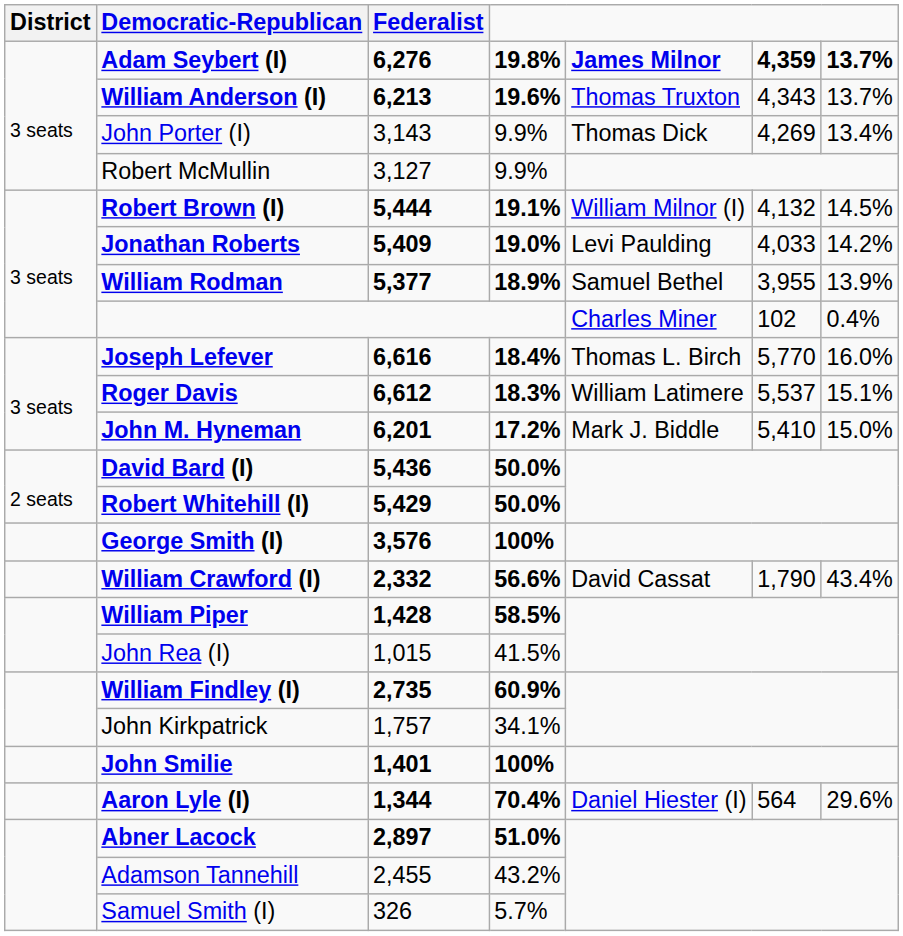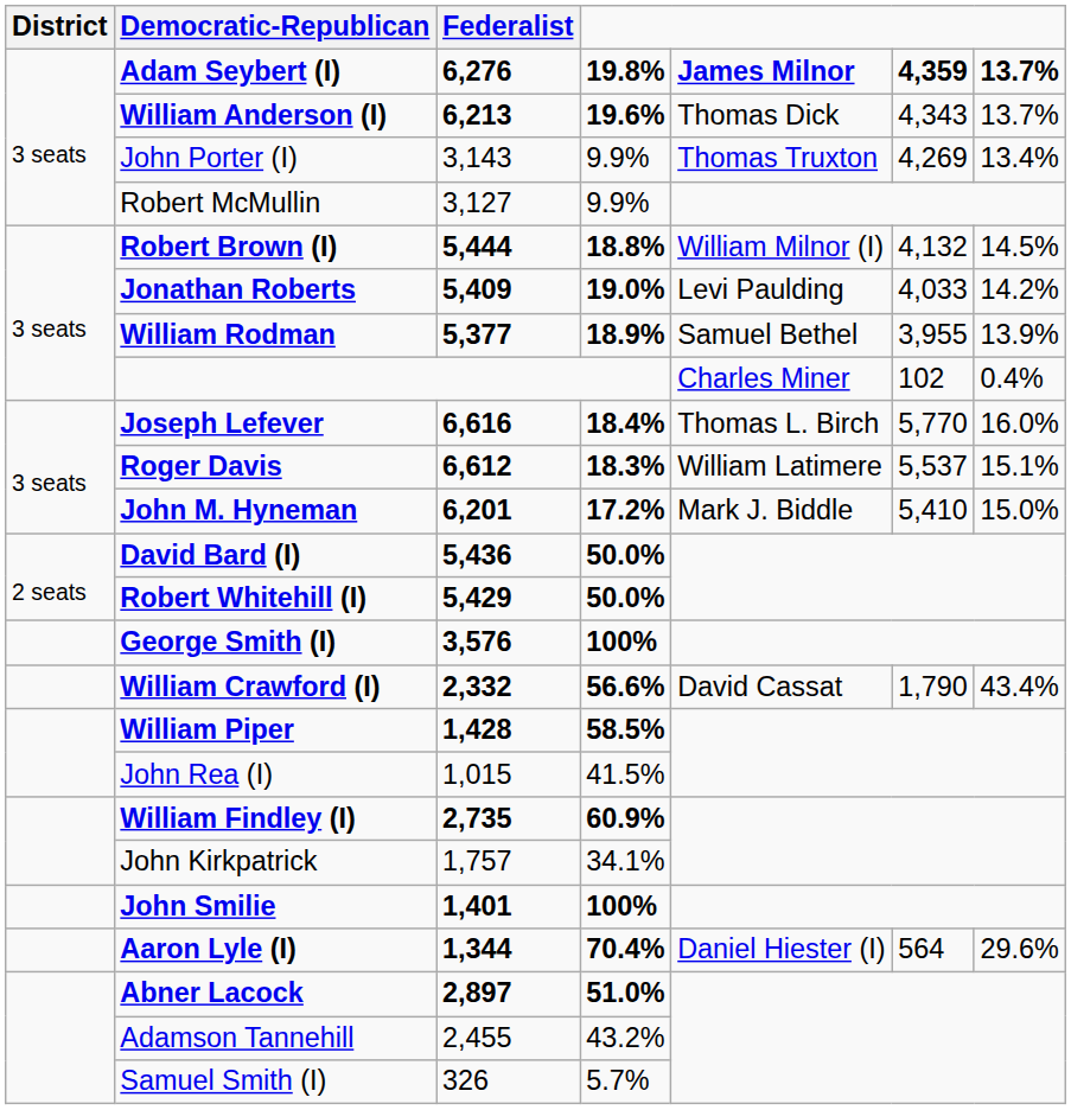William Anderson (I) | column 5: Thomas Truxton -> Thomas Dick
John Porter (I) | column 5: Thomas Dick -> Thomas Truxton
Robert Brown (I) | column 4: 19.1% -> 18.8%
